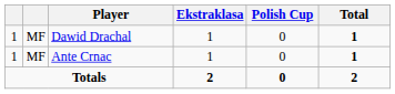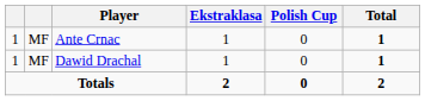rows swapped: Ante Crnac <-> Dawid Drachal
